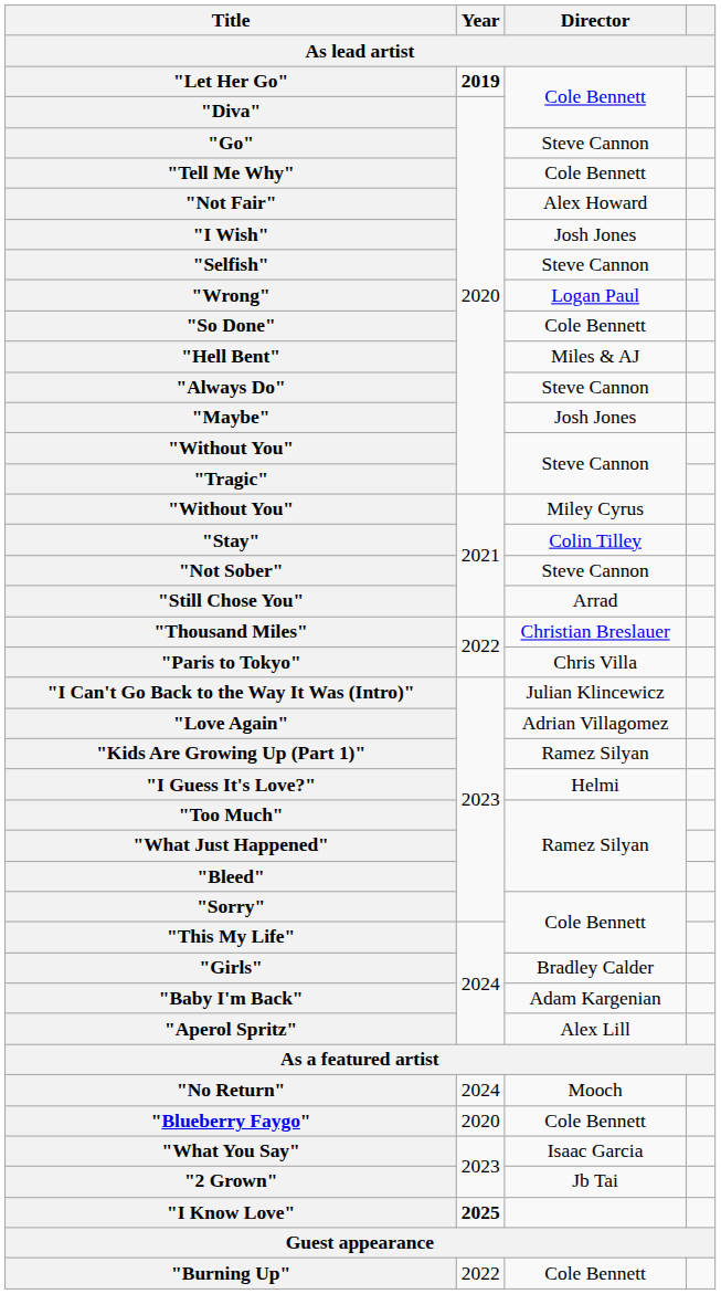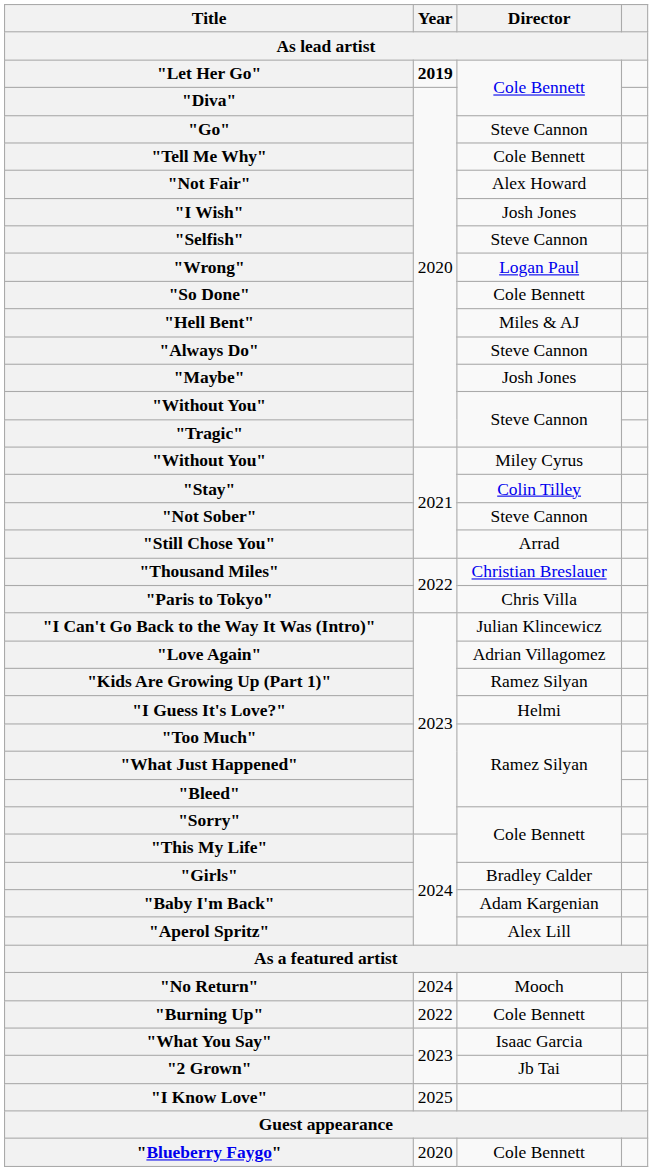rows swapped: "Burning Up" <-> "Blueberry Faygo"
"I Know Love" | Year: bold -> normal
